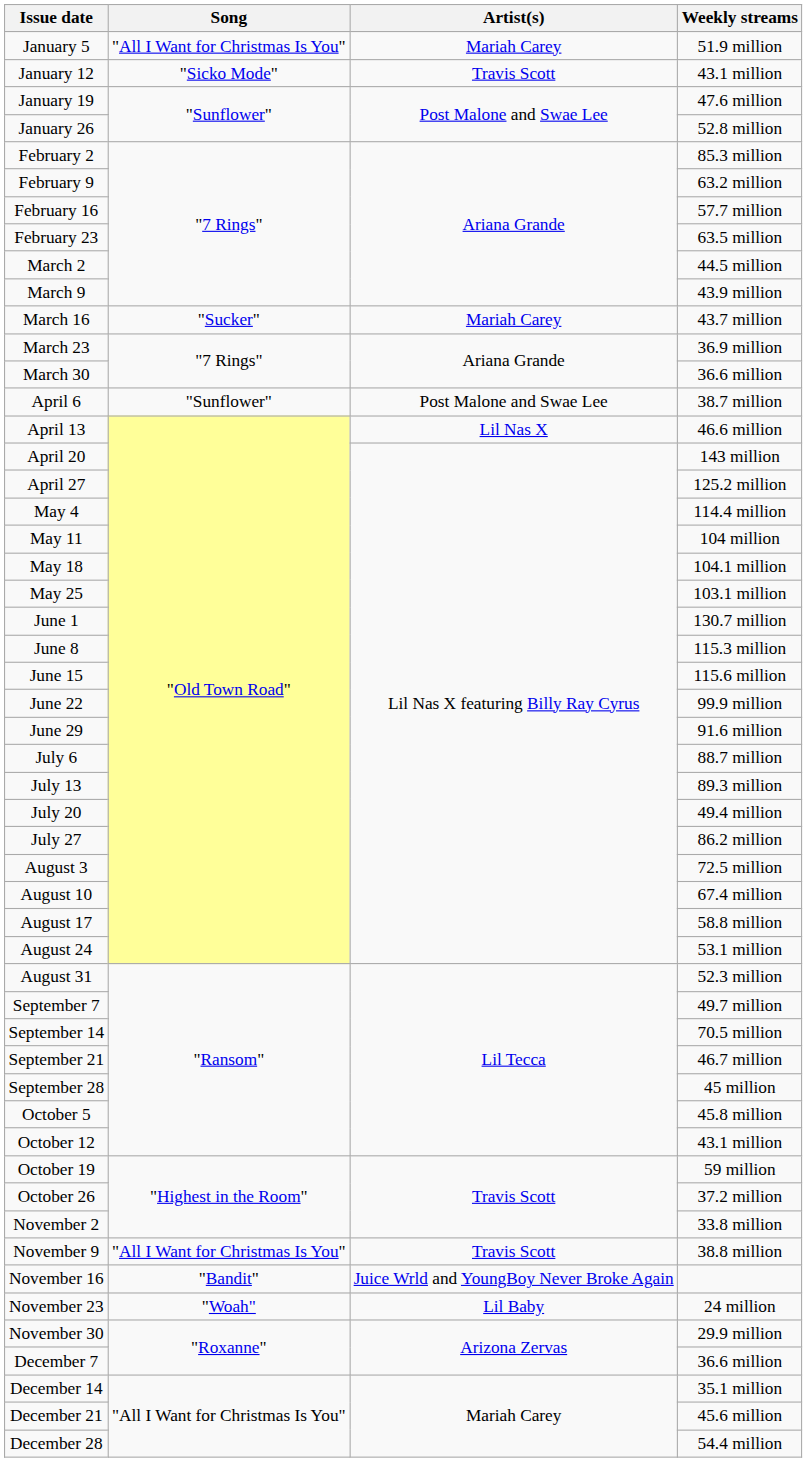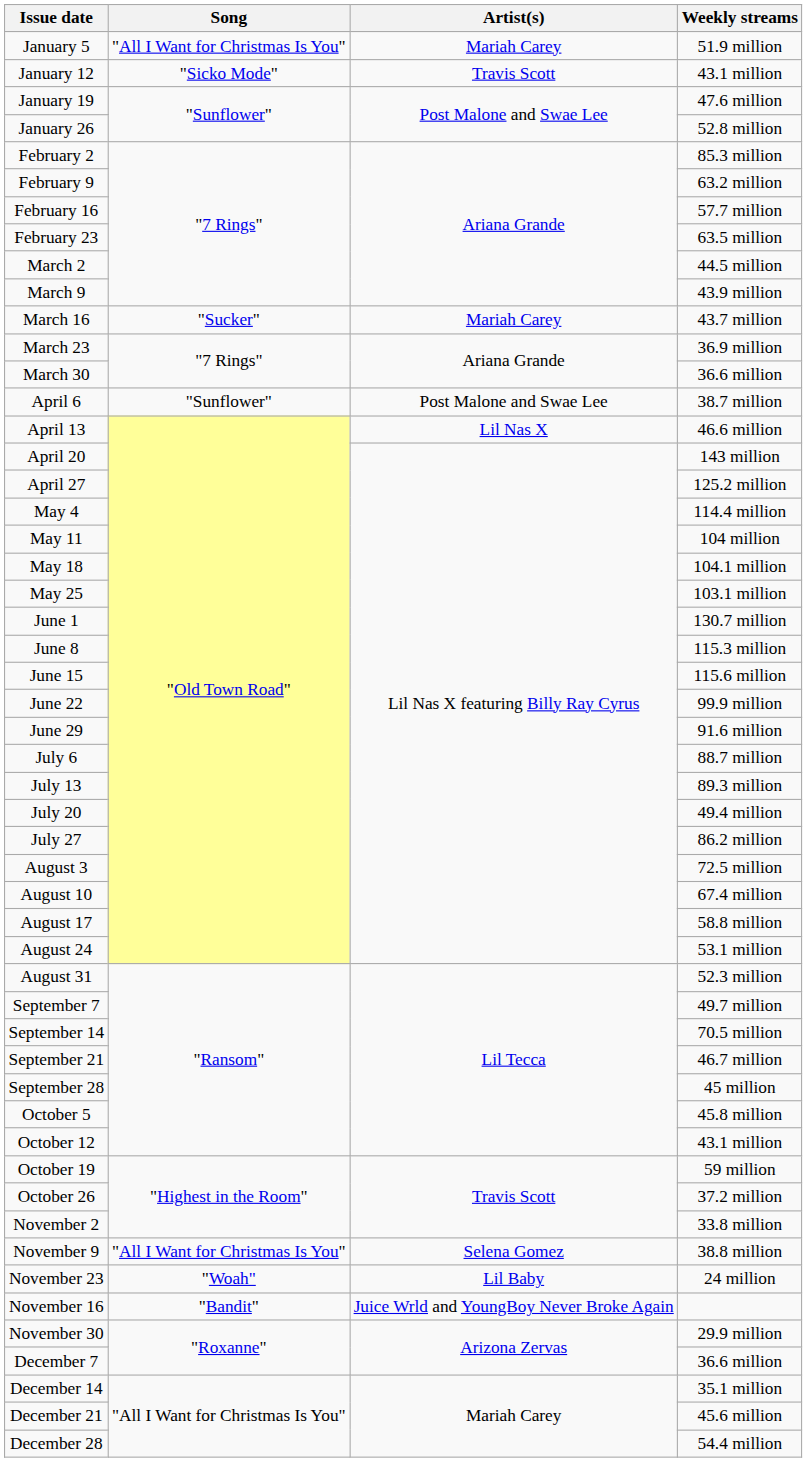November 9 | Artist(s): Travis Scott -> Selena Gomez
rows swapped: November 16 <-> November 23
